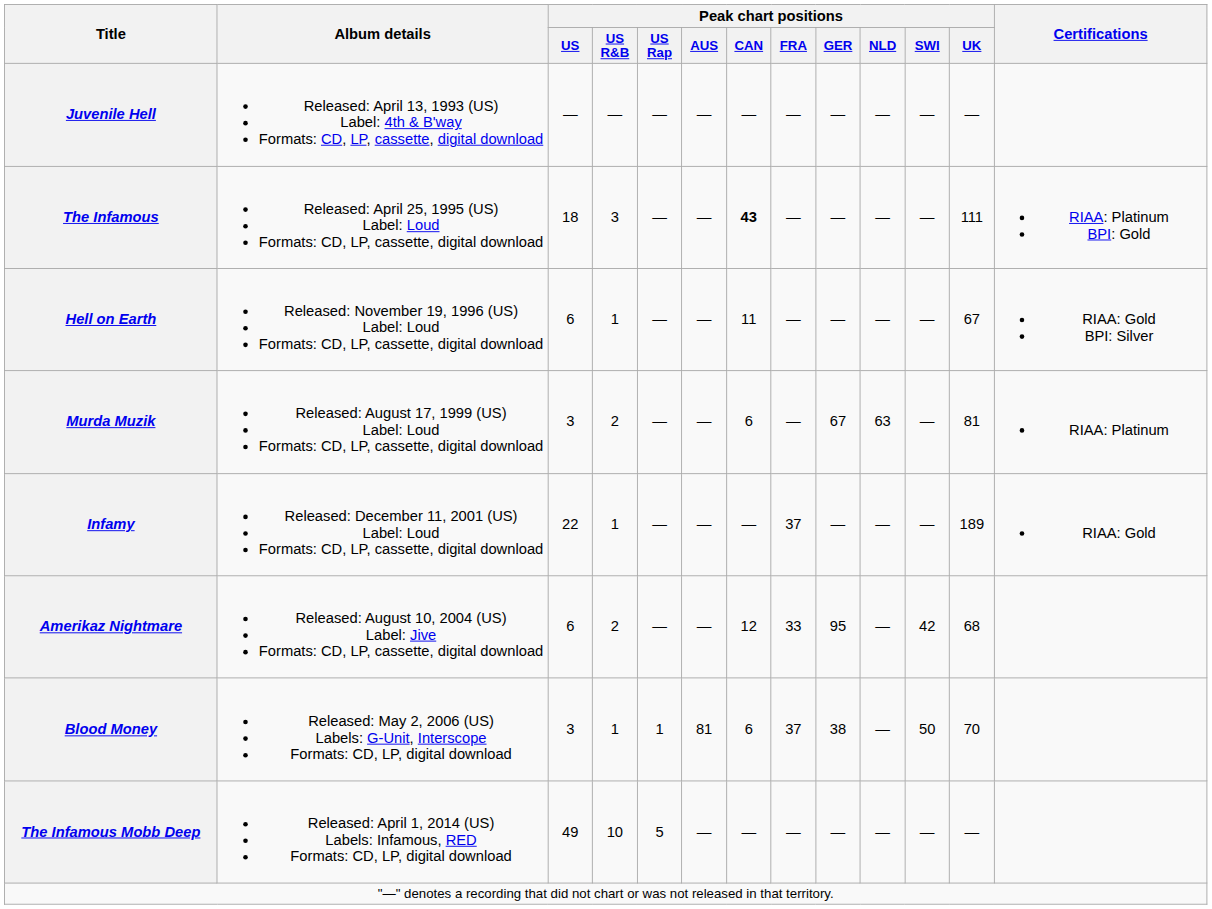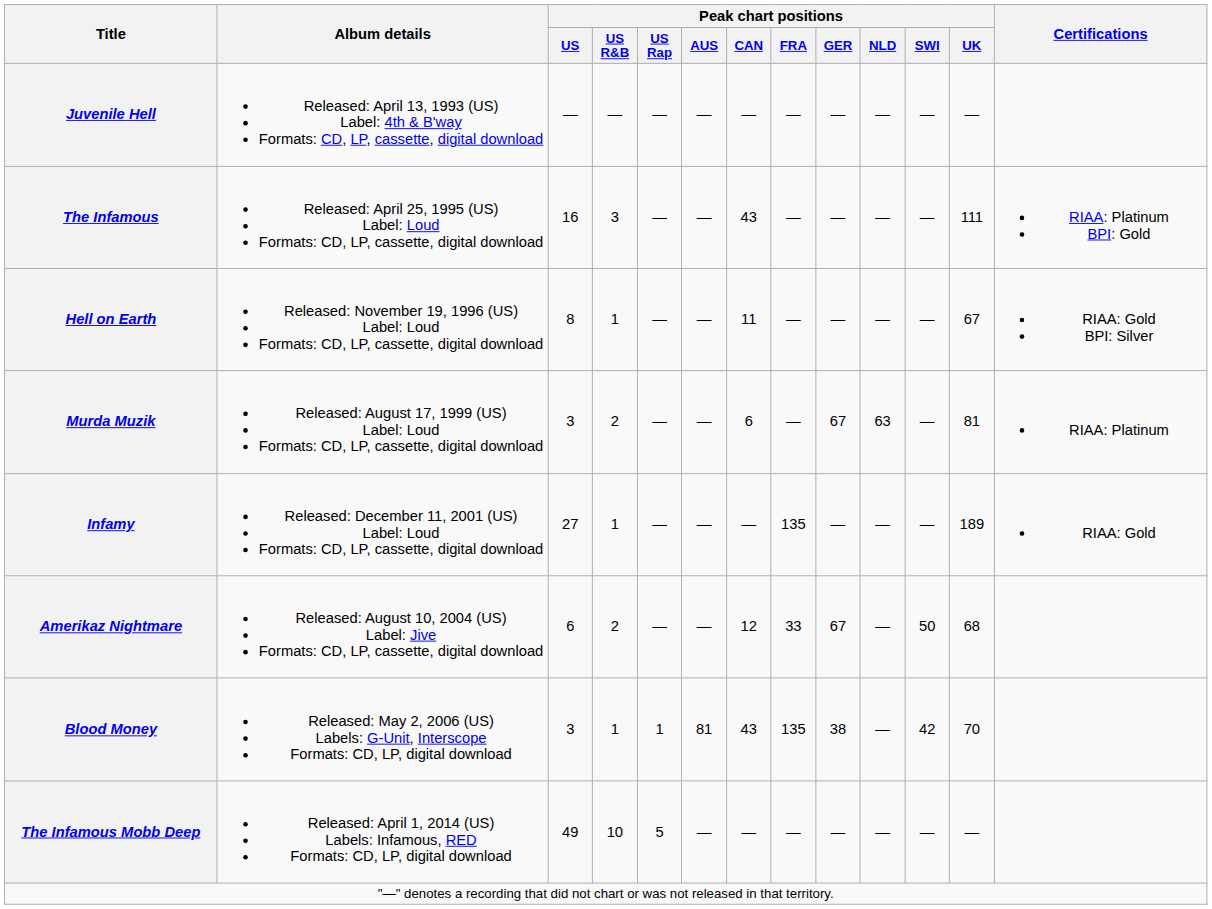The Infamous | Peak chart positions / US: 18 -> 16
The Infamous | Peak chart positions / CAN: bold -> normal
Hell on Earth | Peak chart positions / US: 6 -> 8
Infamy | Peak chart positions / US: 22 -> 27
Infamy | Peak chart positions / FRA: 37 -> 135
Amerikaz Nightmare | Peak chart positions / GER: 95 -> 67
Amerikaz Nightmare | Peak chart positions / SWI: 42 -> 50
Blood Money | Peak chart positions / CAN: 6 -> 43
Blood Money | Peak chart positions / FRA: 37 -> 135
Blood Money | Peak chart positions / SWI: 50 -> 42
